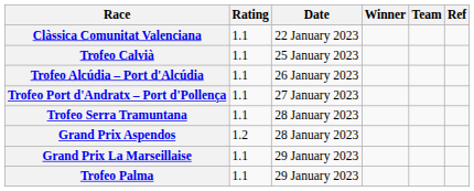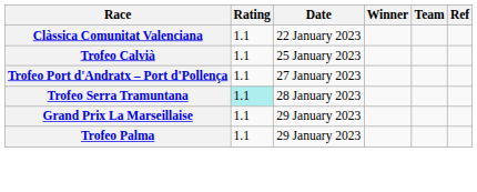- row: Trofeo Alcúdia – Port d'Alcúdia | 1.1 | 26 January 2023
Trofeo Serra Tramuntana | Rating: no background -> paleturquoise background
- row: Grand Prix Aspendos | 1.2 | 28 January 2023
